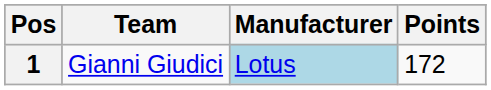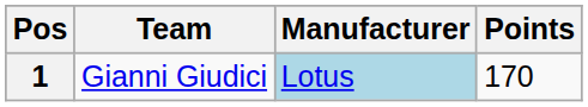1 | Points: 172 -> 170
